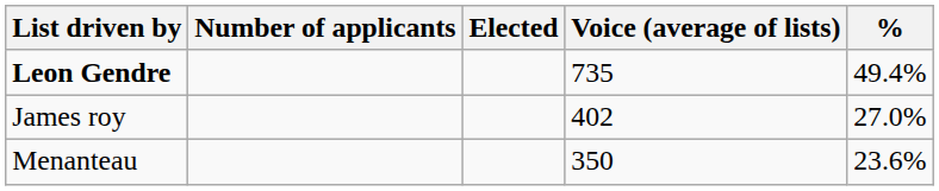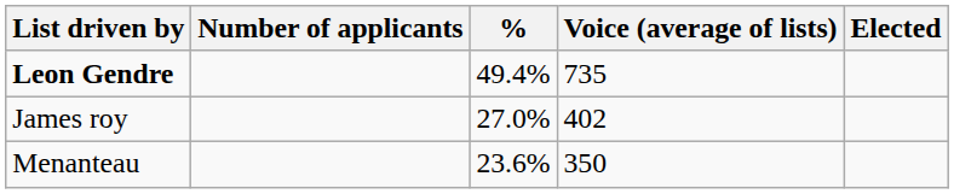columns swapped: % <-> Elected
